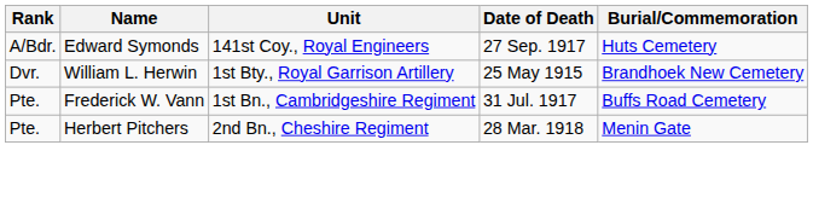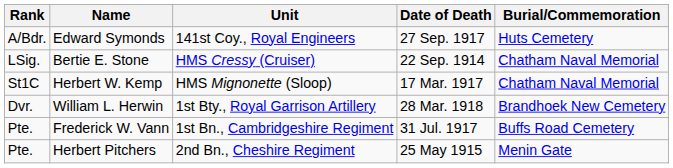+ row: LSig. | Bertie E. Stone | HMS Cressy (Cruiser) | 22 Sep. 1914 | Chatham Naval Memorial
+ row: St1C | Herbert W. Kemp | HMS Mignonette (Sloop) | 17 Mar. 1917 | Chatham Naval Memorial
William L. Herwin | Date of Death: 25 May 1915 -> 28 Mar. 1918
Herbert Pitchers | Date of Death: 28 Mar. 1918 -> 25 May 1915
